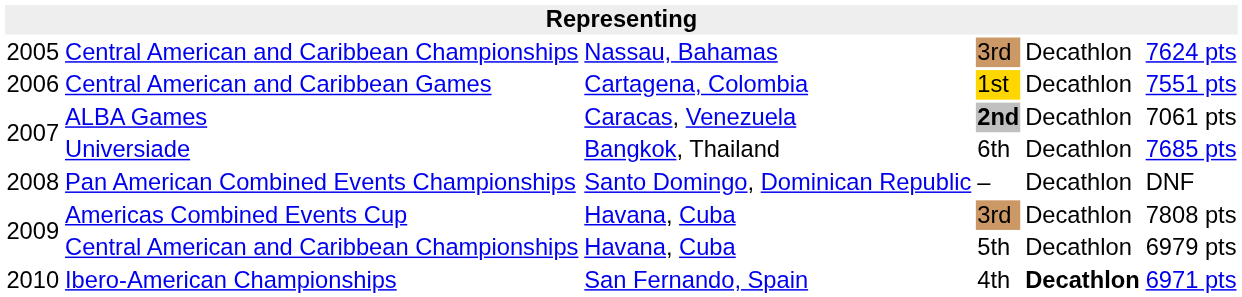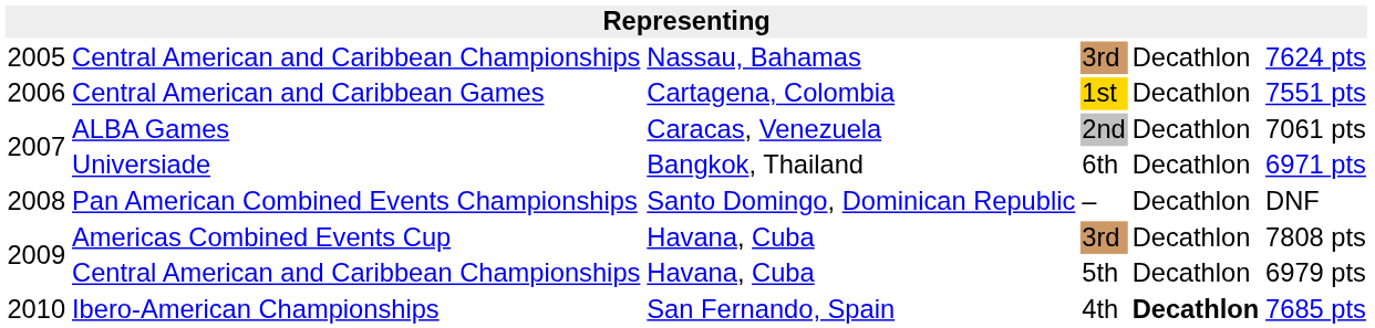ALBA Games | column 4: bold -> normal
Universiade | column 6: 7685 pts -> 6971 pts
Ibero-American Championships | column 6: 6971 pts -> 7685 pts
